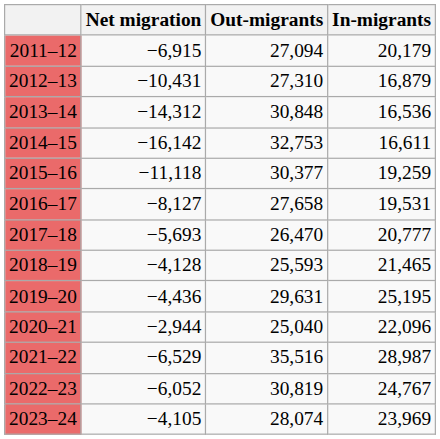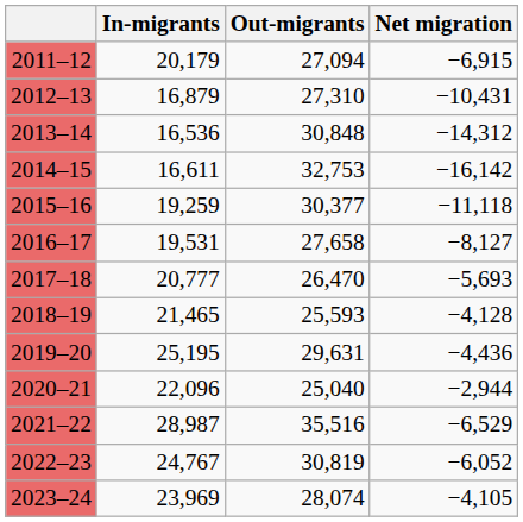columns swapped: In-migrants <-> Net migration
